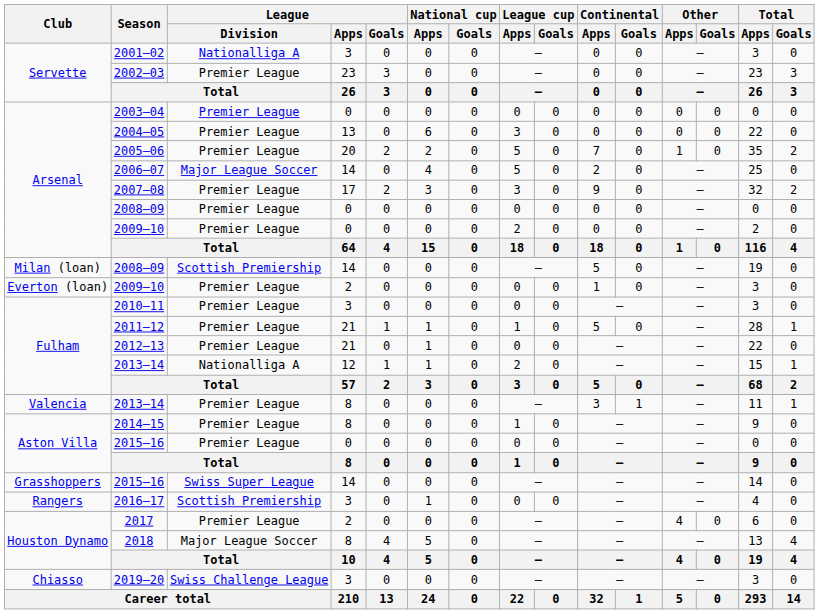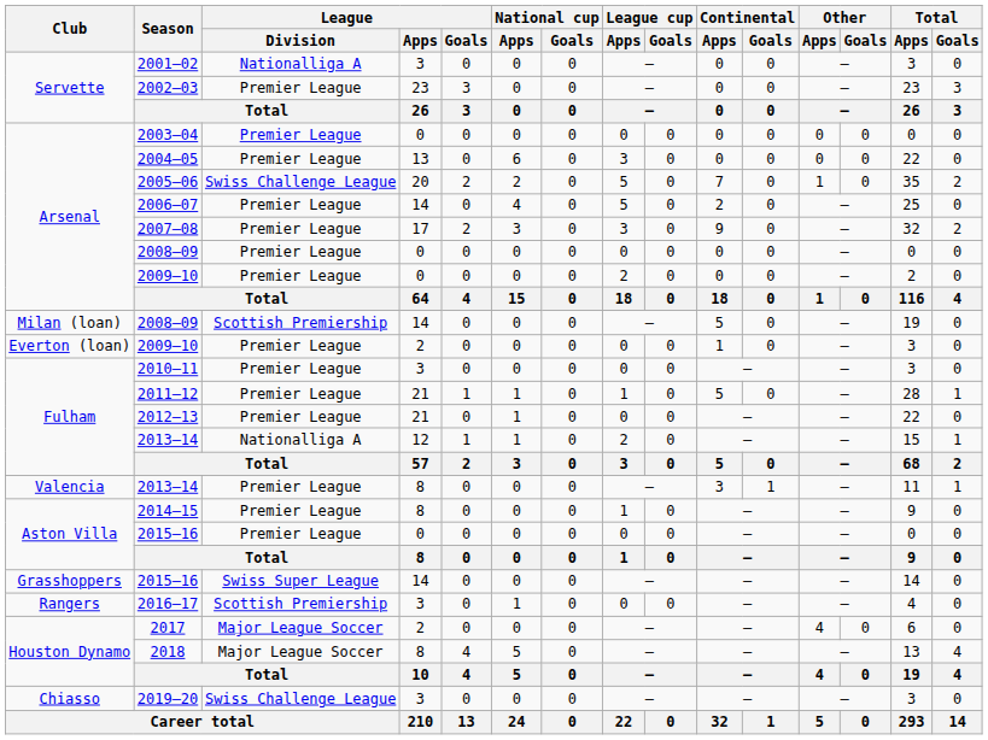2005–06 | League / Division: Premier League -> Swiss Challenge League
2006–07 | League / Division: Major League Soccer -> Premier League
2017 | League / Division: Premier League -> Major League Soccer
